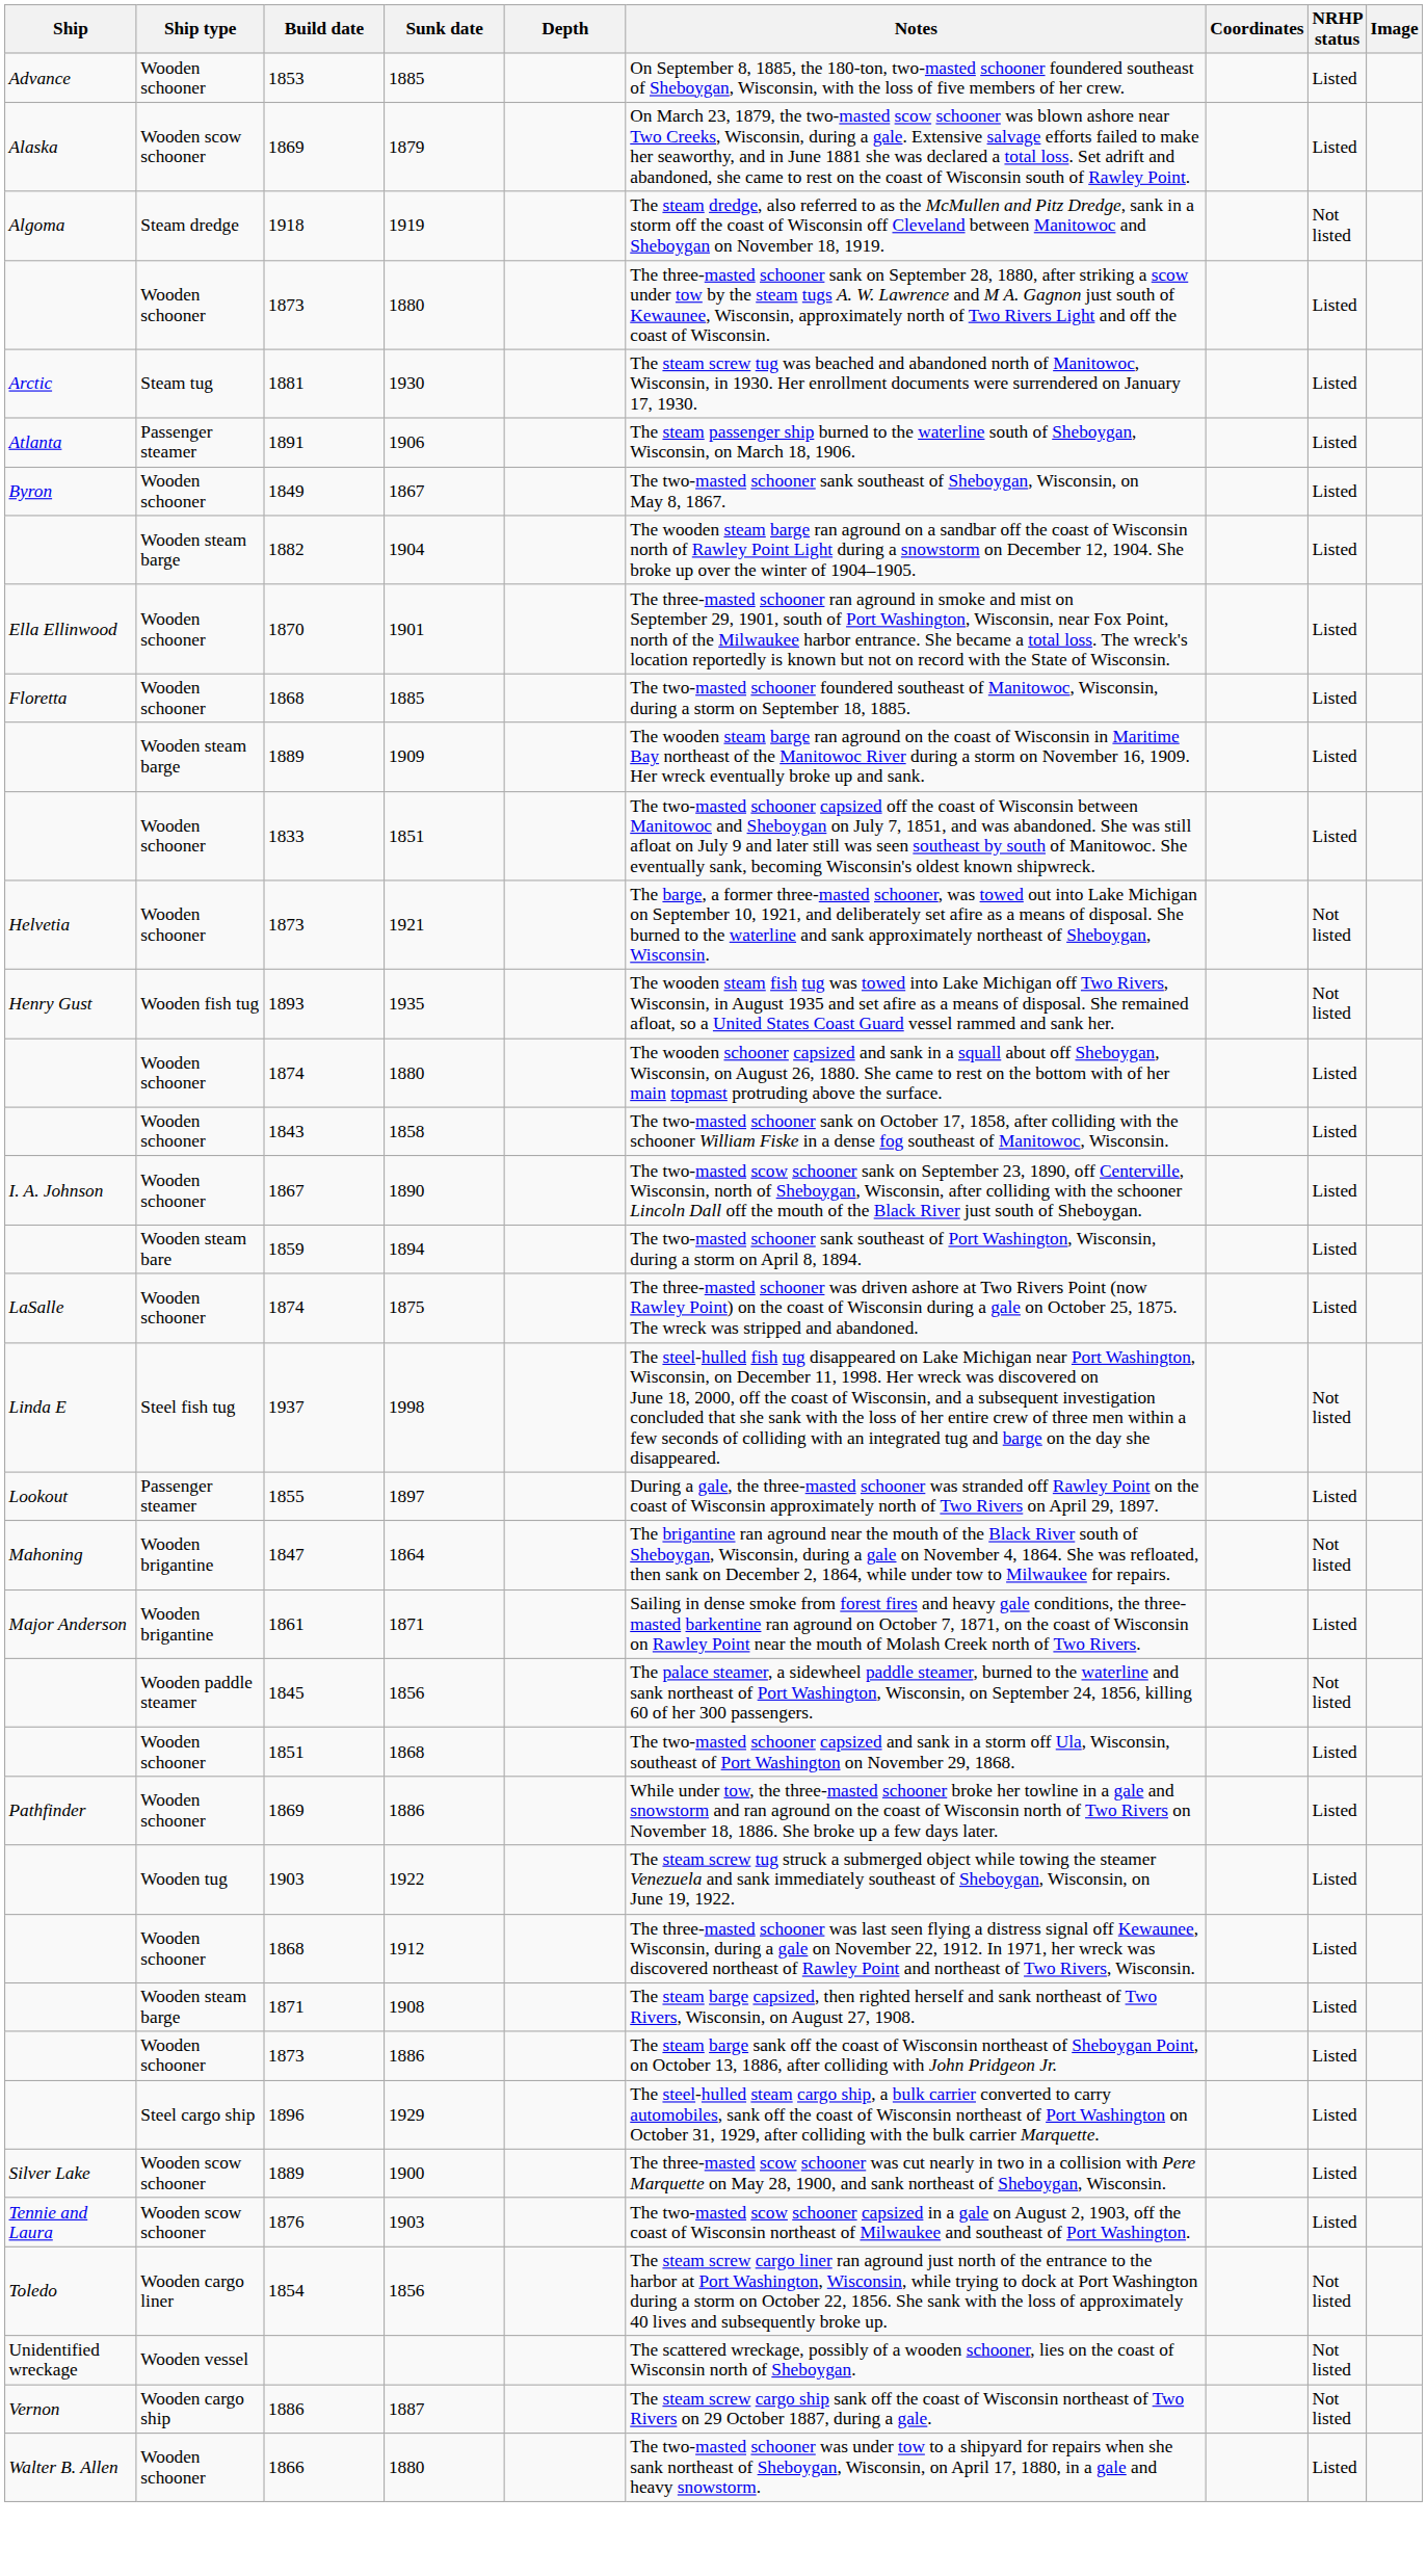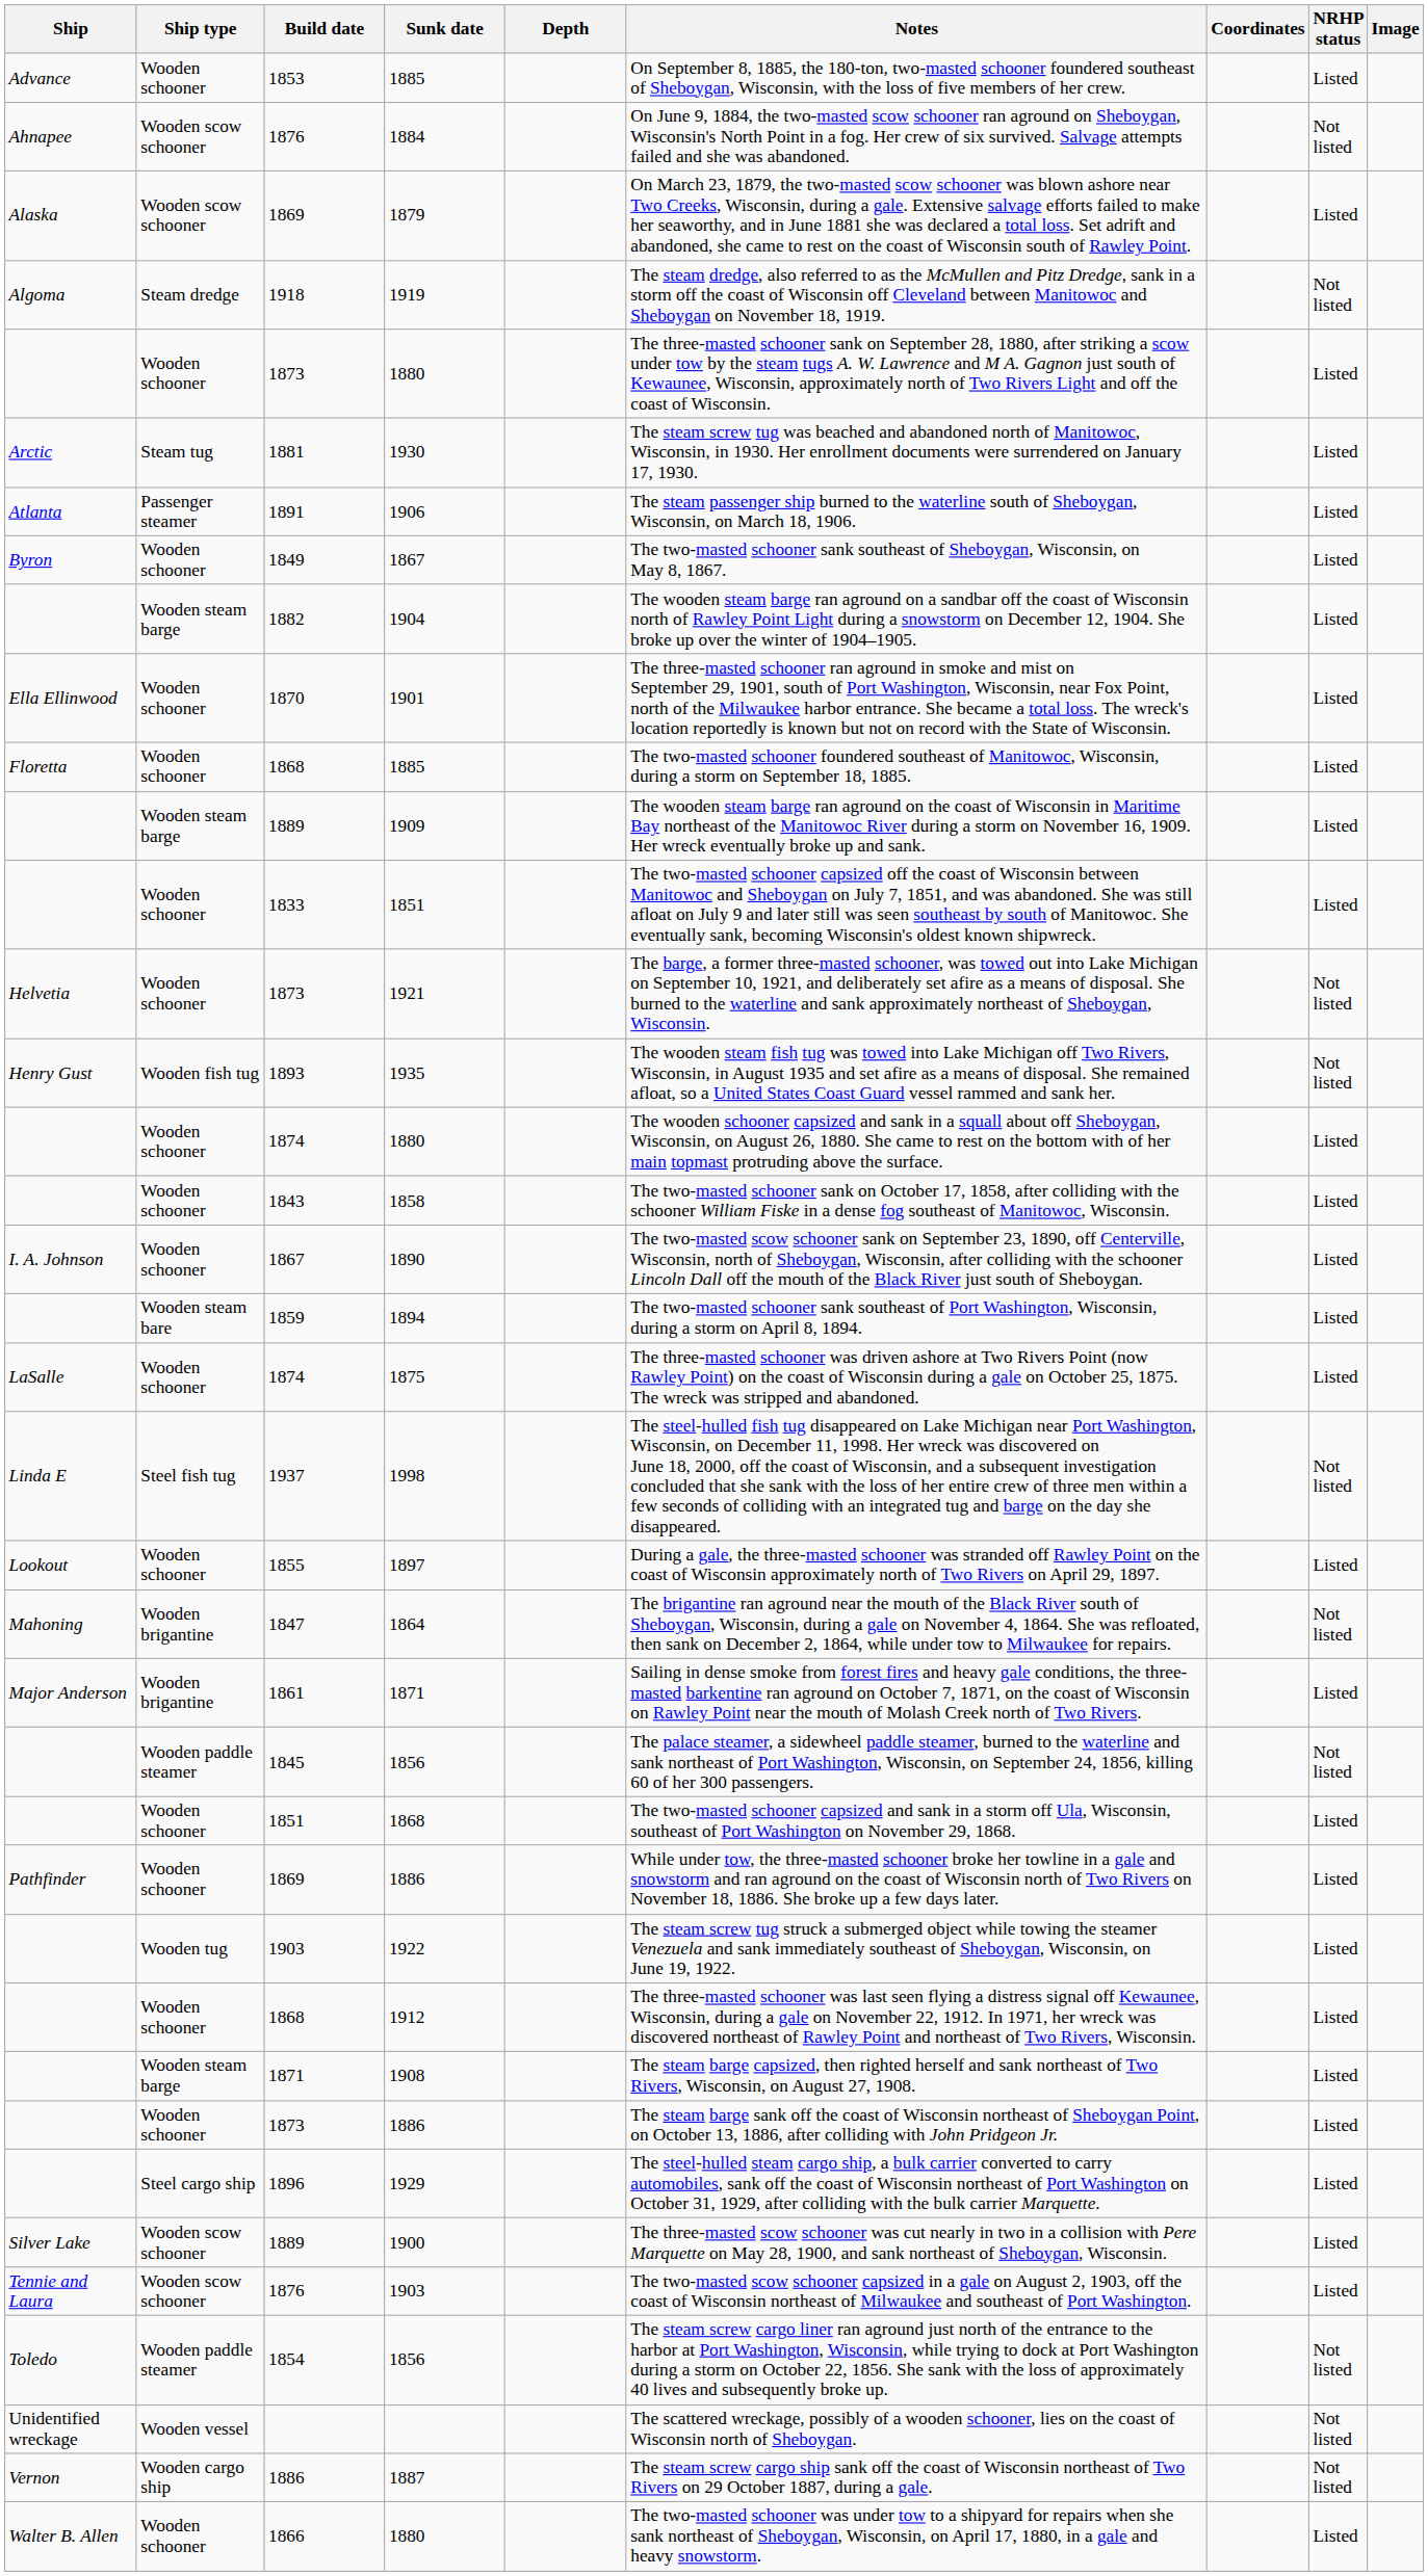+ row: Ahnapee | Wooden scow schooner | 1876 | 1884 | On June 9, 1884, the two-masted scow schooner ran aground on Sheboygan, Wisconsin's North Point in a fog. Her crew of six survived. Salvage attempts failed and she was abandoned. | Not listed
1897 | Ship type: Passenger steamer -> Wooden schooner
1854 / 1856 | Ship type: Wooden cargo liner -> Wooden paddle steamer
